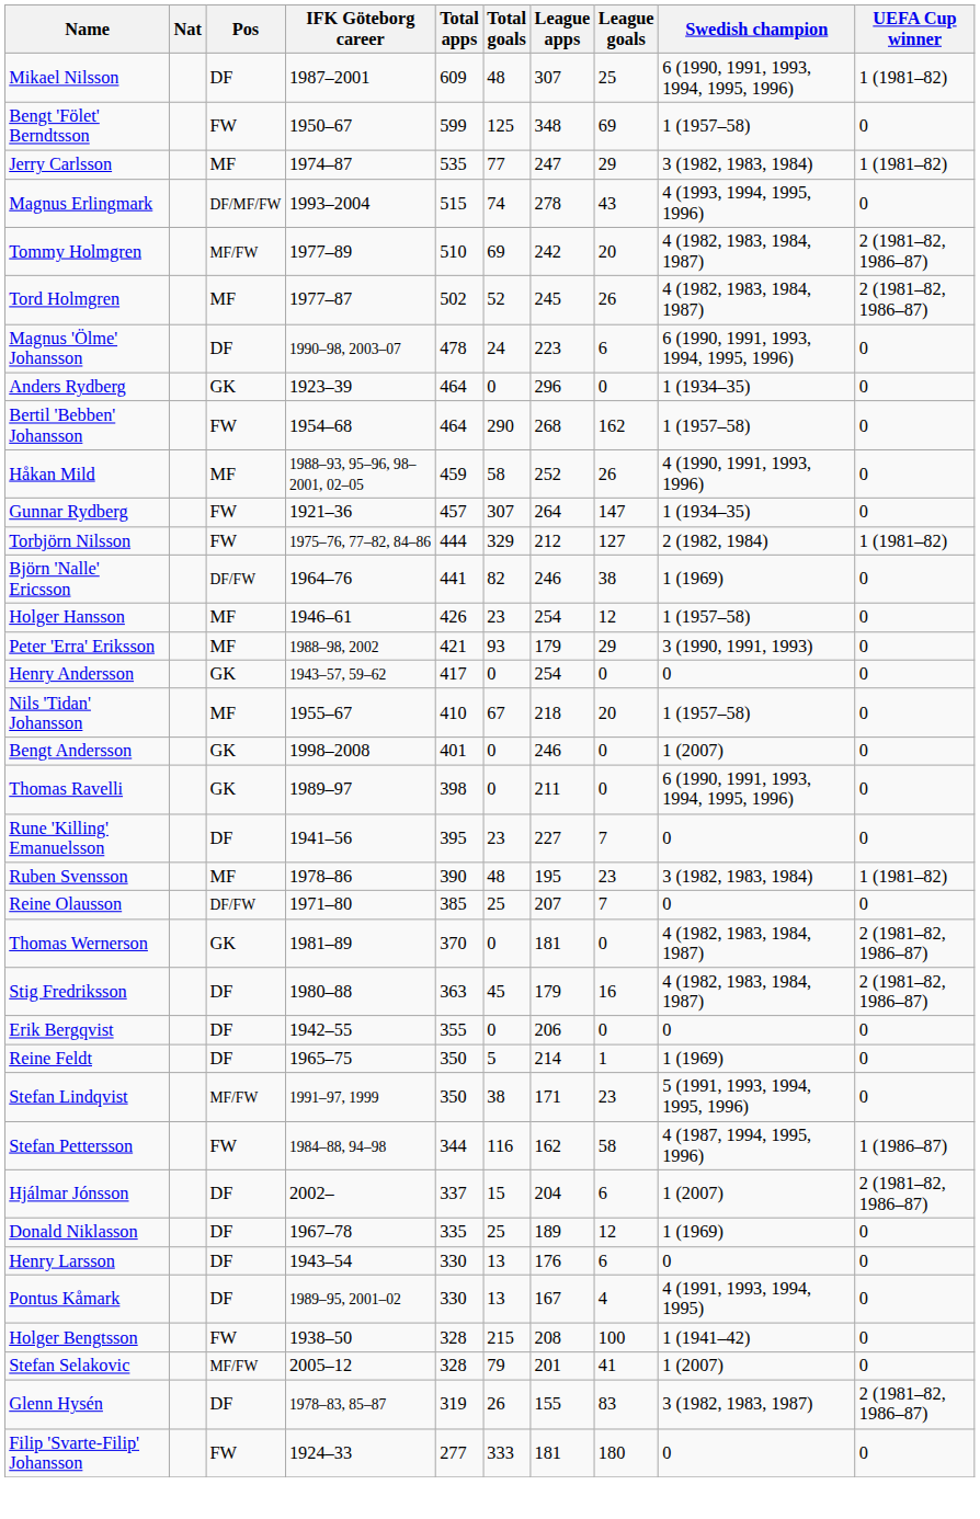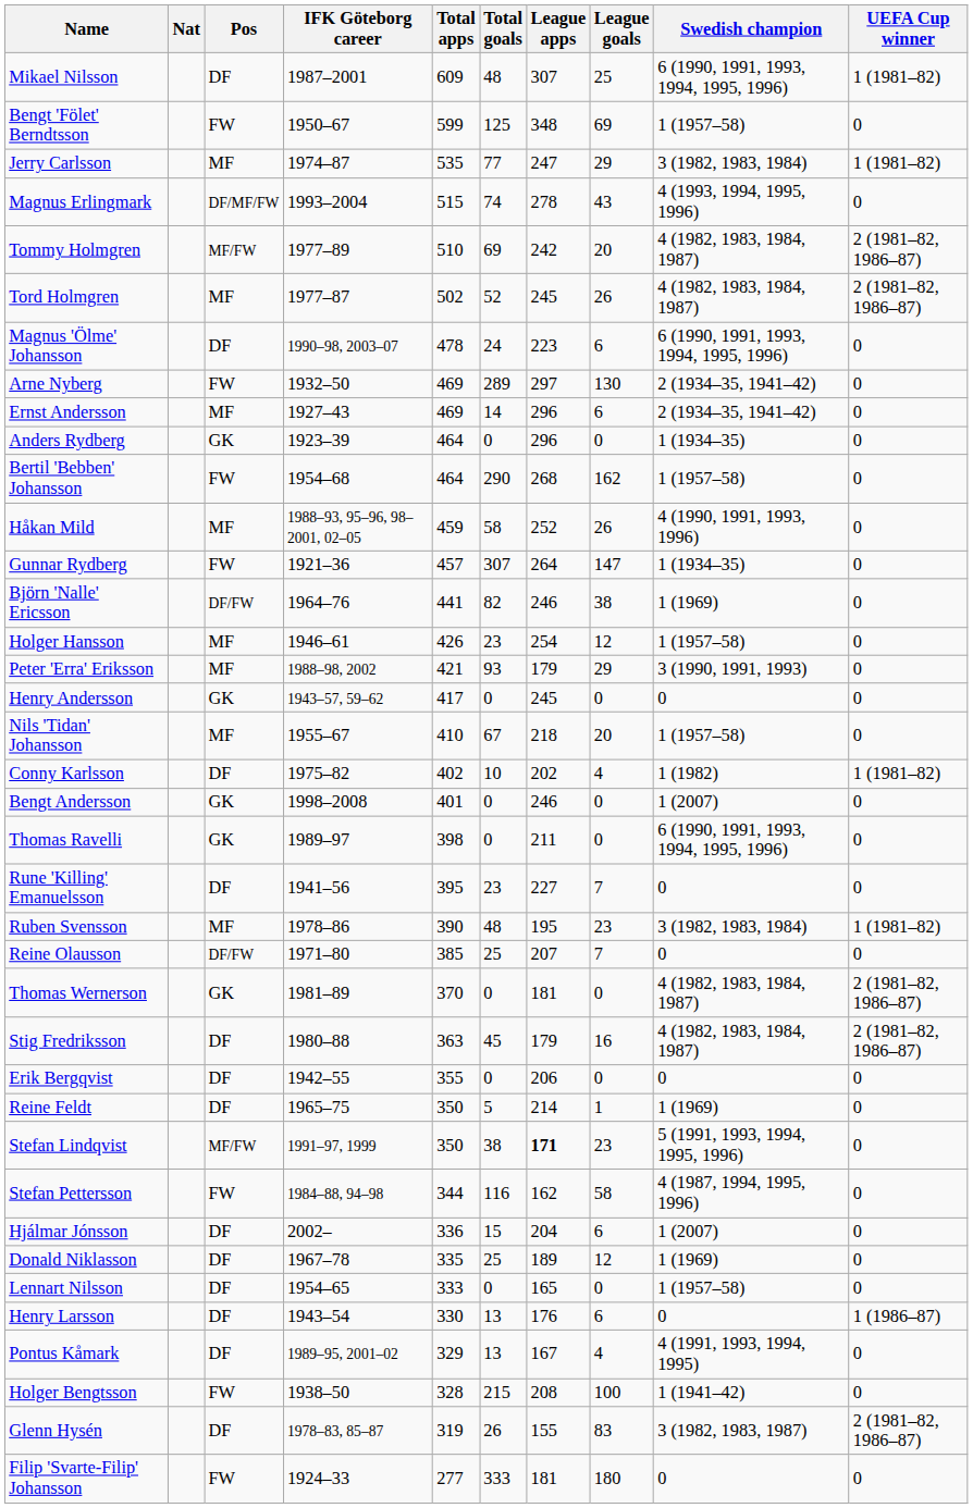+ row: Arne Nyberg | FW | 1932–50 | 469 | 289 | 297 | 130 | 2 (1934–35, 1941–42) | 0
+ row: Ernst Andersson | MF | 1927–43 | 469 | 14 | 296 | 6 | 2 (1934–35, 1941–42) | 0
- row: Torbjörn Nilsson | FW | 1975–76, 77–82, 84–86 | 444 | 329 | 212 | 127 | 2 (1982, 1984) | 1 (1981–82)
Henry Andersson | League apps: 254 -> 245
+ row: Conny Karlsson | DF | 1975–82 | 402 | 10 | 202 | 4 | 1 (1982) | 1 (1981–82)
Stefan Lindqvist | League apps: normal -> bold
Stefan Pettersson | UEFA Cup winner: 1 (1986–87) -> 0
Hjálmar Jónsson | Total apps: 337 -> 336
Hjálmar Jónsson | UEFA Cup winner: 2 (1981–82, 1986–87) -> 0
+ row: Lennart Nilsson | DF | 1954–65 | 333 | 0 | 165 | 0 | 1 (1957–58) | 0
Henry Larsson | UEFA Cup winner: 0 -> 1 (1986–87)
Pontus Kåmark | Total apps: 330 -> 329
- row: Stefan Selakovic | MF/FW | 2005–12 | 328 | 79 | 201 | 41 | 1 (2007) | 0
